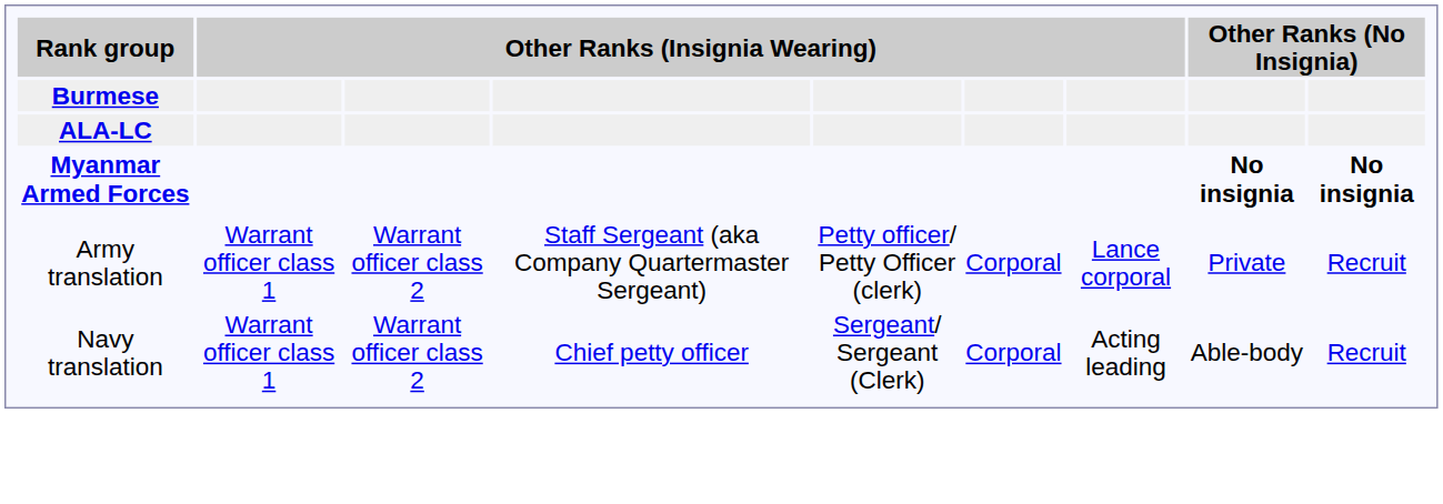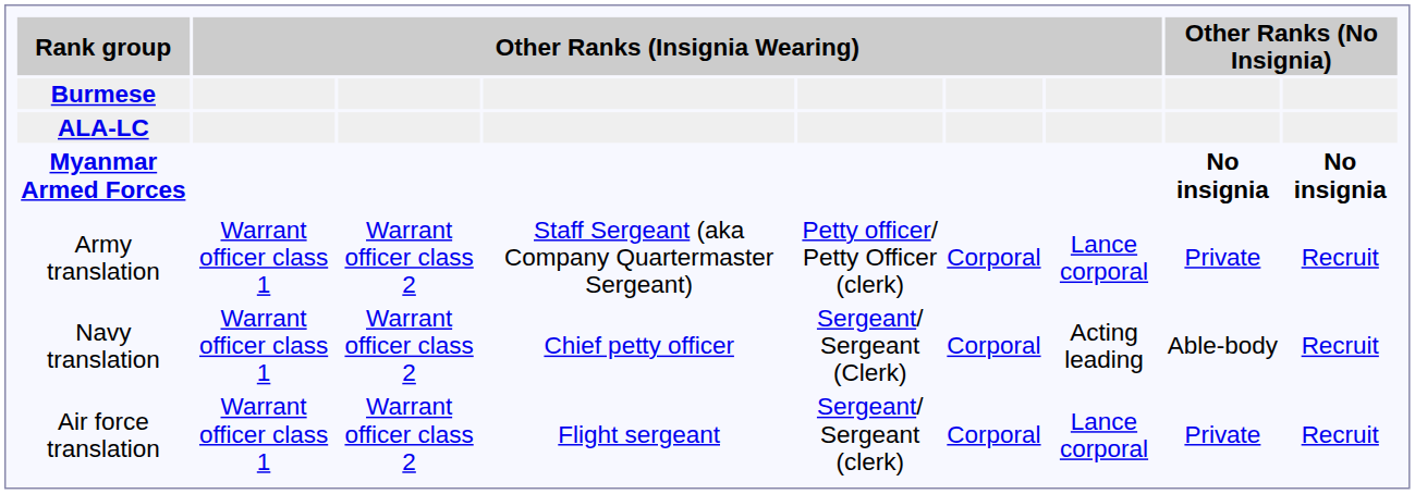+ row: Air force translation | Warrant officer class 1 | Warrant officer class 2 | Flight sergeant | Sergeant/ Sergeant (clerk) | Corporal | Lance corporal | Private | Recruit
